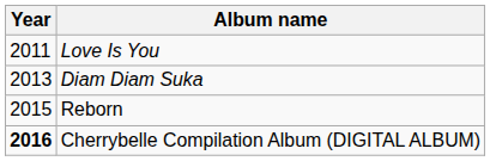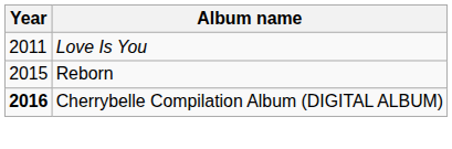- row: 2013 | Diam Diam Suka
